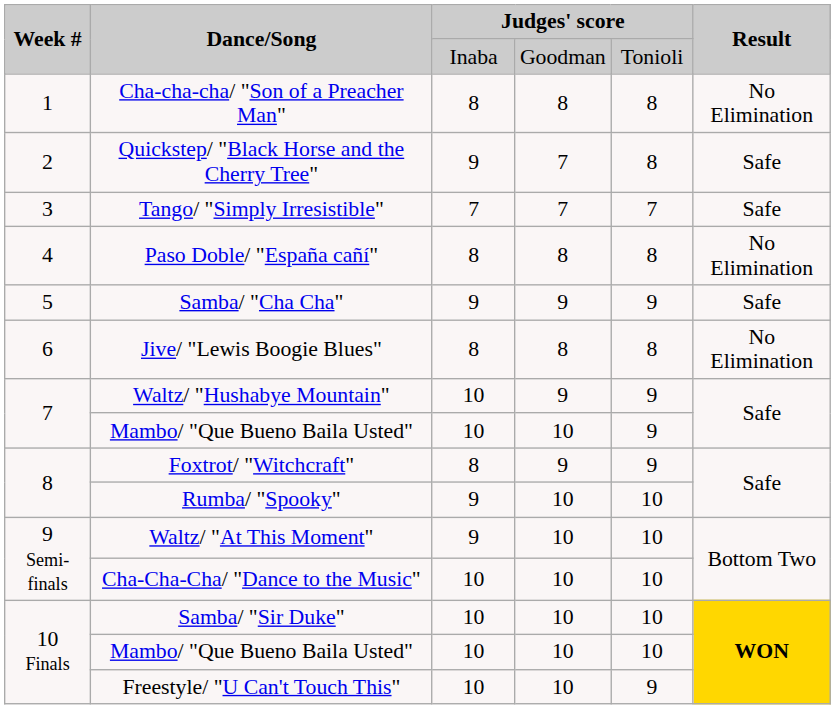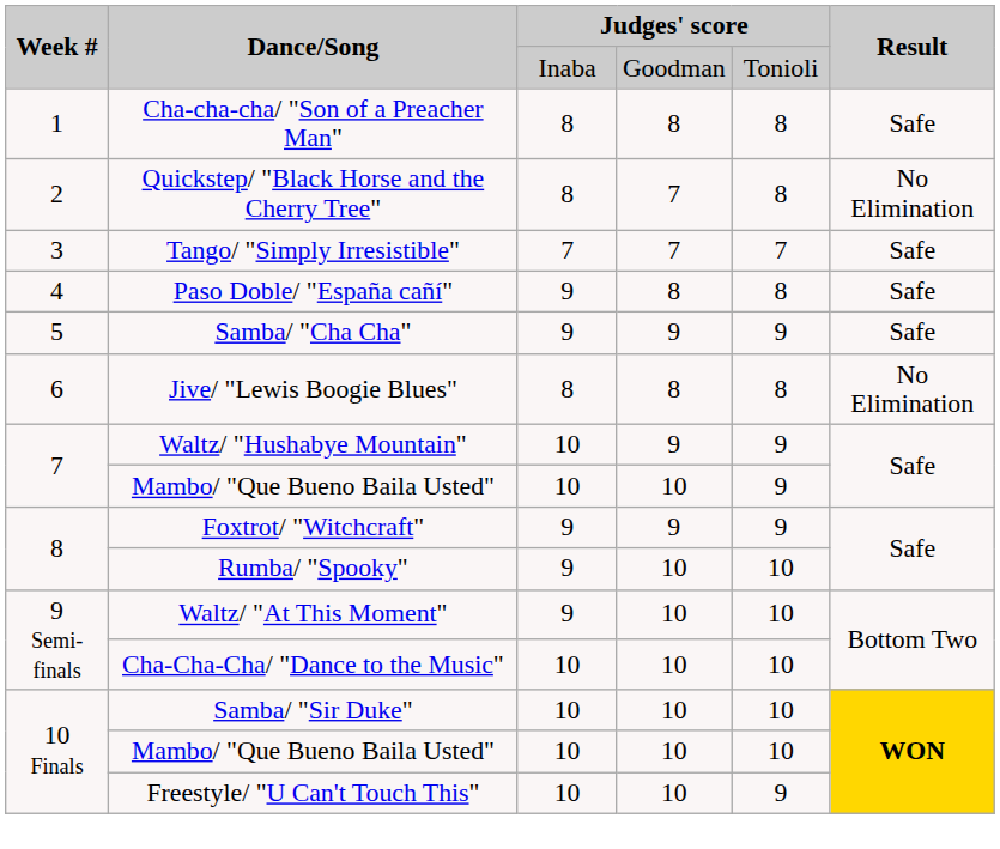Cha-cha-cha/ "Son of a Preacher Man" | Result: No Elimination -> Safe
Quickstep/ "Black Horse and the Cherry Tree" | column 3: 9 -> 8
Quickstep/ "Black Horse and the Cherry Tree" | Result: Safe -> No Elimination
Paso Doble/ "España cañí" | column 3: 8 -> 9
Paso Doble/ "España cañí" | Result: No Elimination -> Safe
Foxtrot/ "Witchcraft" | column 3: 8 -> 9
